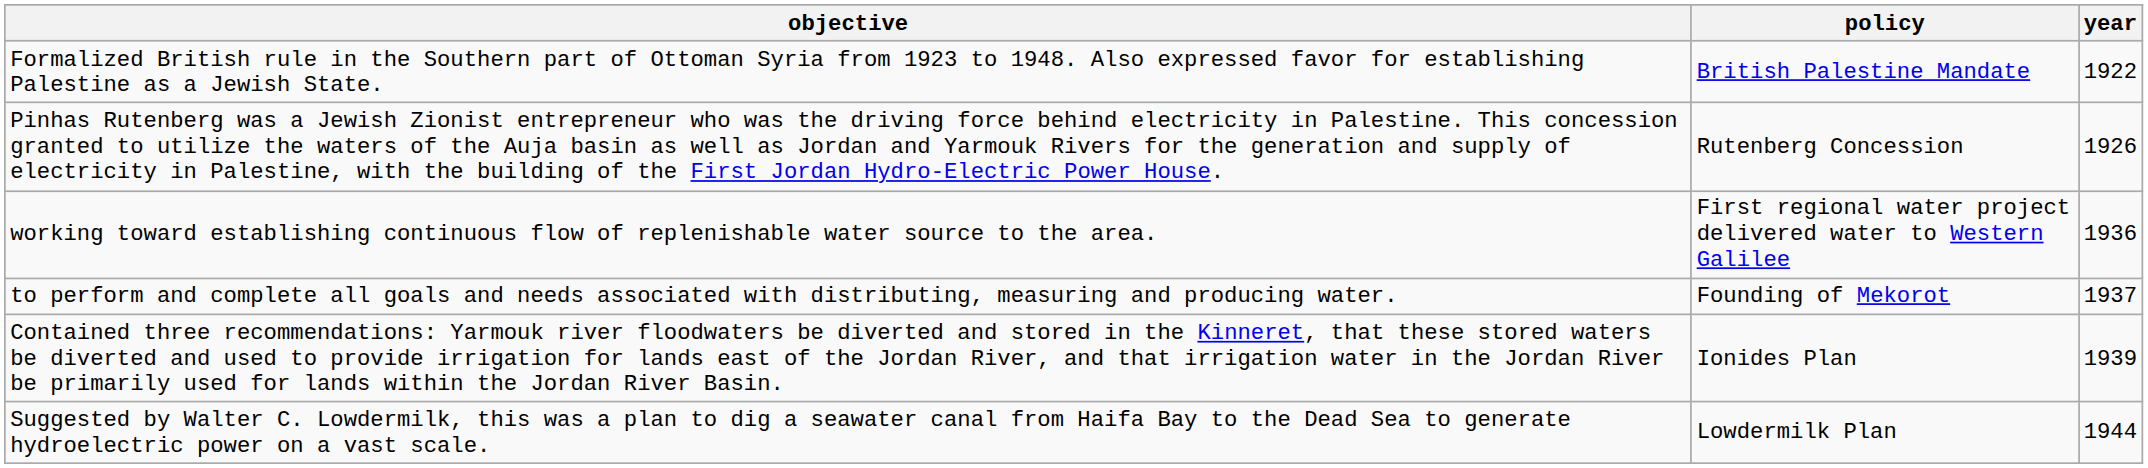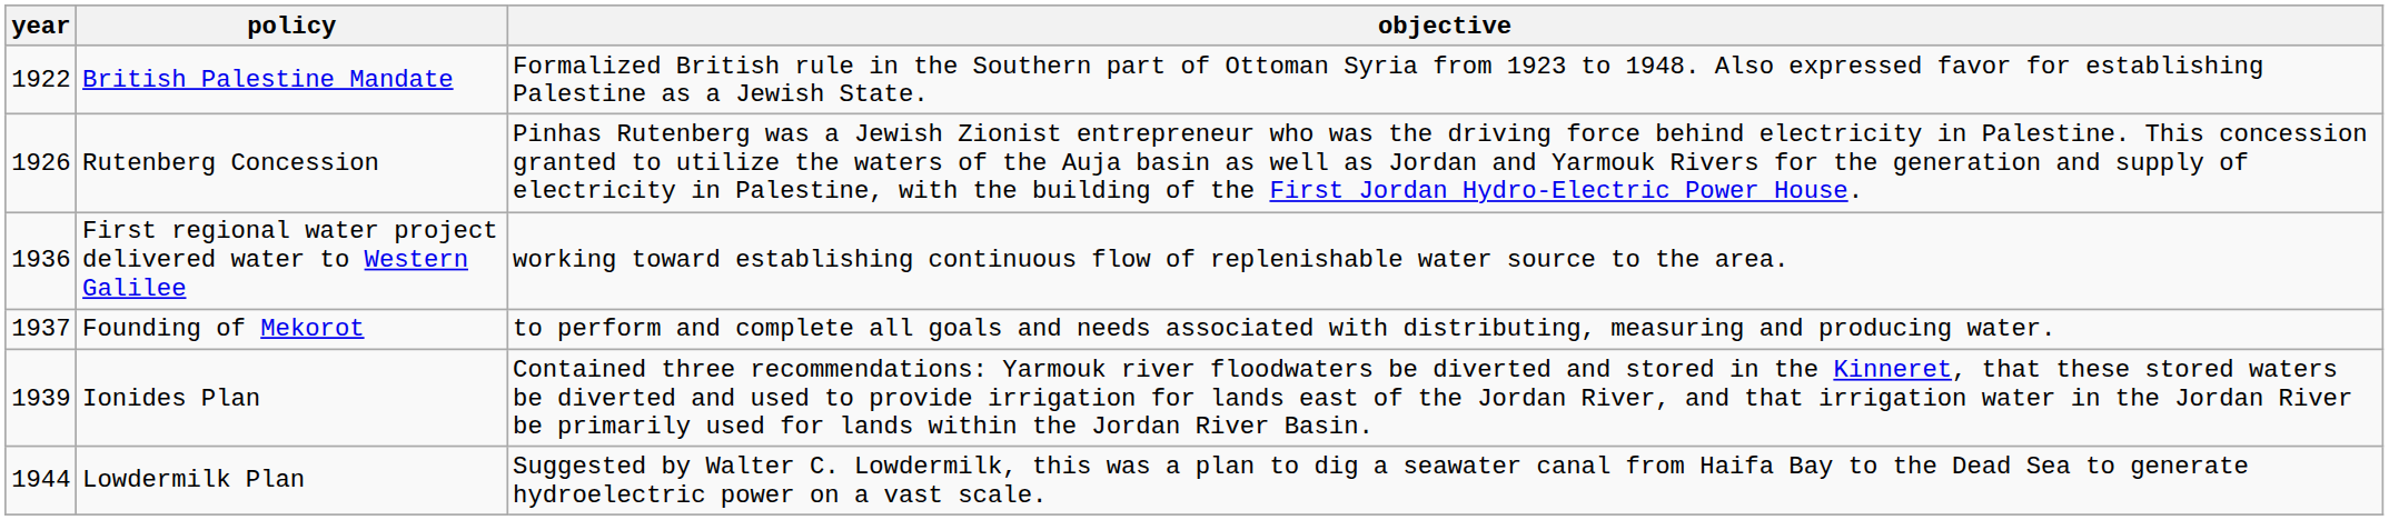columns swapped: year <-> objective
